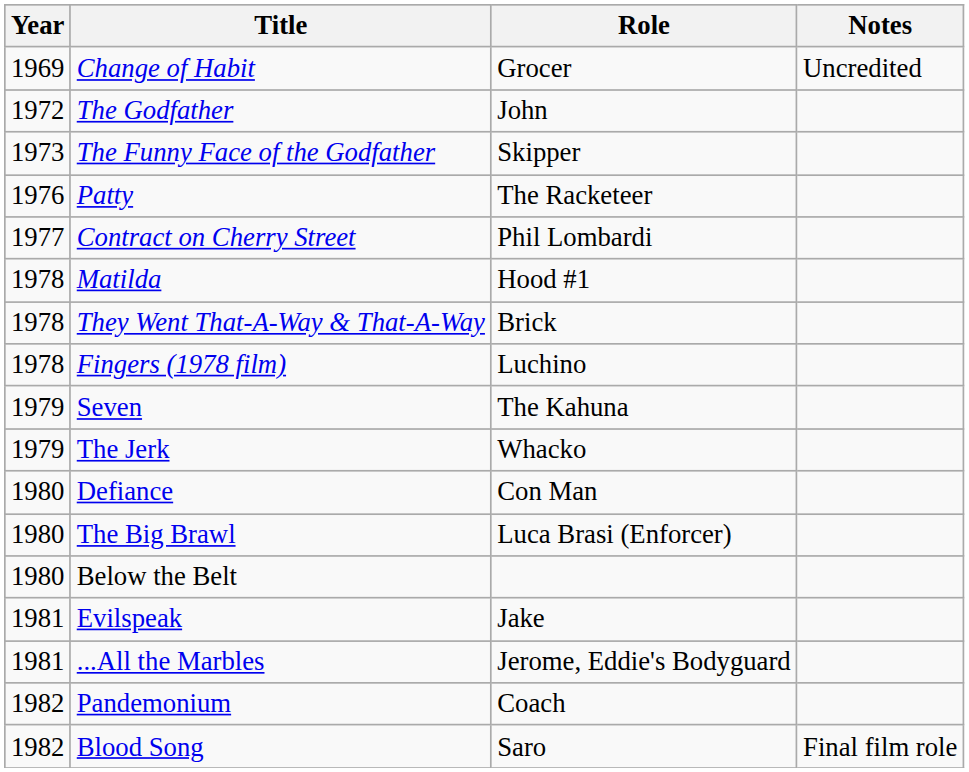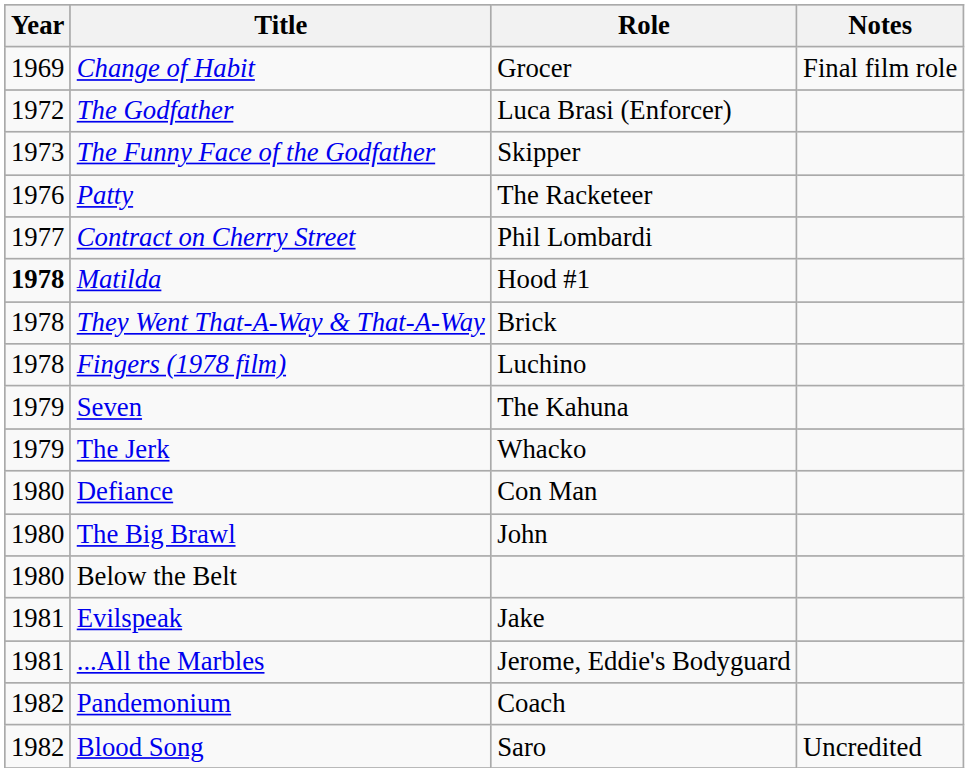Change of Habit | Notes: Uncredited -> Final film role
The Godfather | Role: John -> Luca Brasi (Enforcer)
Matilda | Year: normal -> bold
The Big Brawl | Role: Luca Brasi (Enforcer) -> John
Blood Song | Notes: Final film role -> Uncredited
